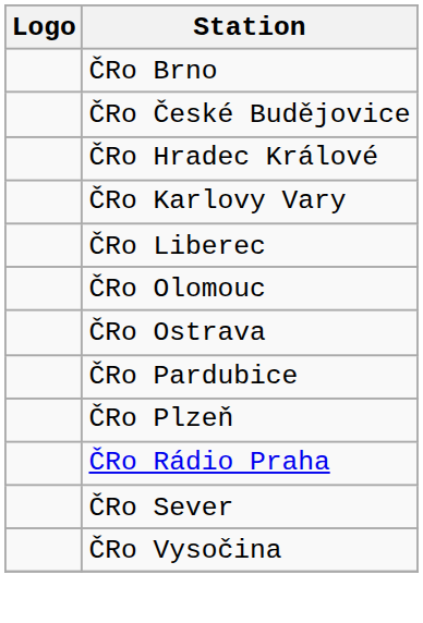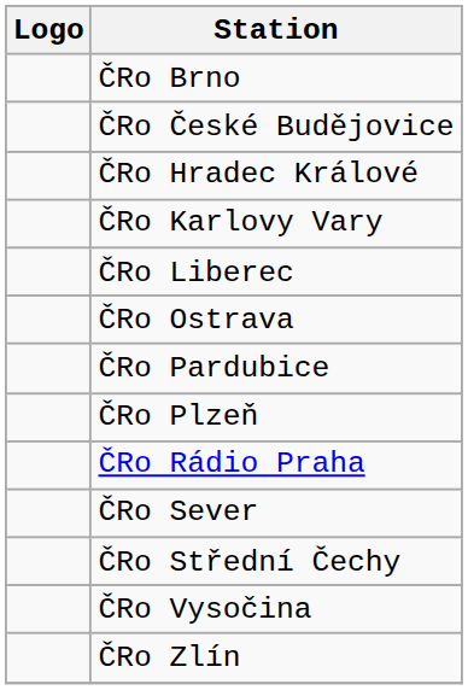- row: ČRo Olomouc
+ row: ČRo Střední Čechy
+ row: ČRo Zlín
